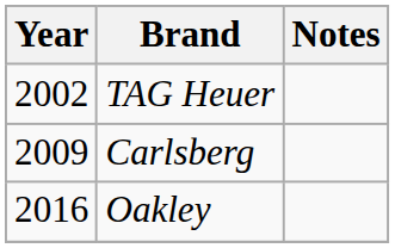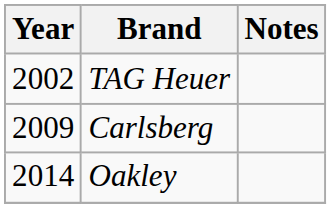Oakley | Year: 2016 -> 2014
